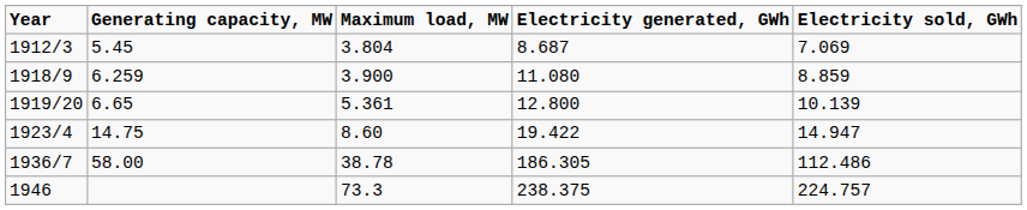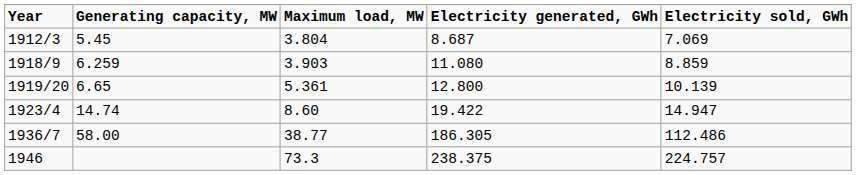1918/9 | Maximum load, MW: 3.900 -> 3.903
1923/4 | Generating capacity, MW: 14.75 -> 14.74
1936/7 | Maximum load, MW: 38.78 -> 38.77
